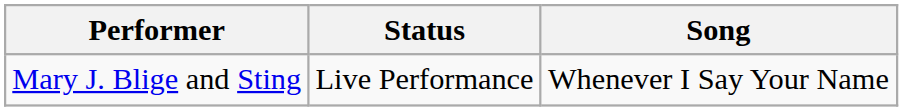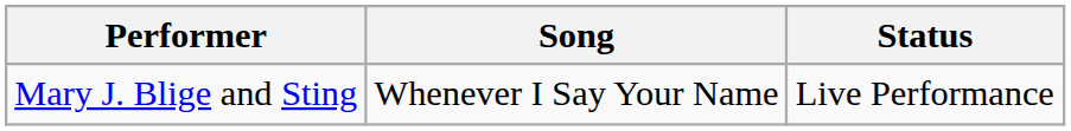columns swapped: Song <-> Status
